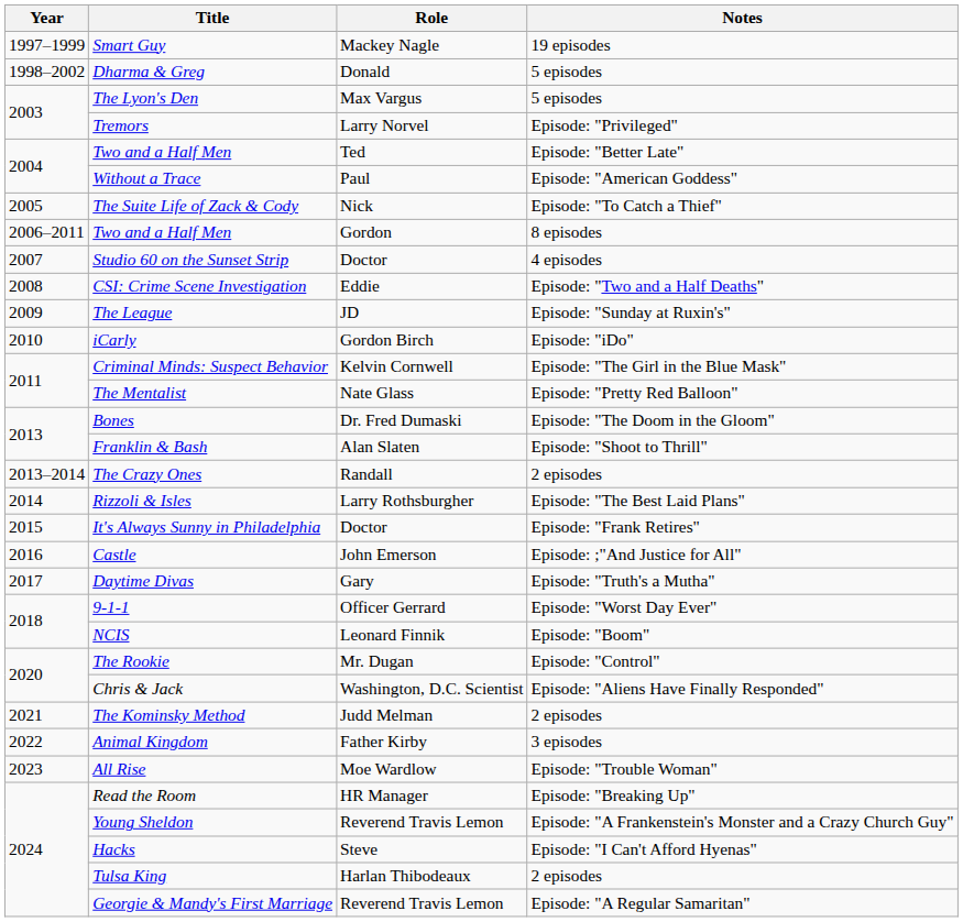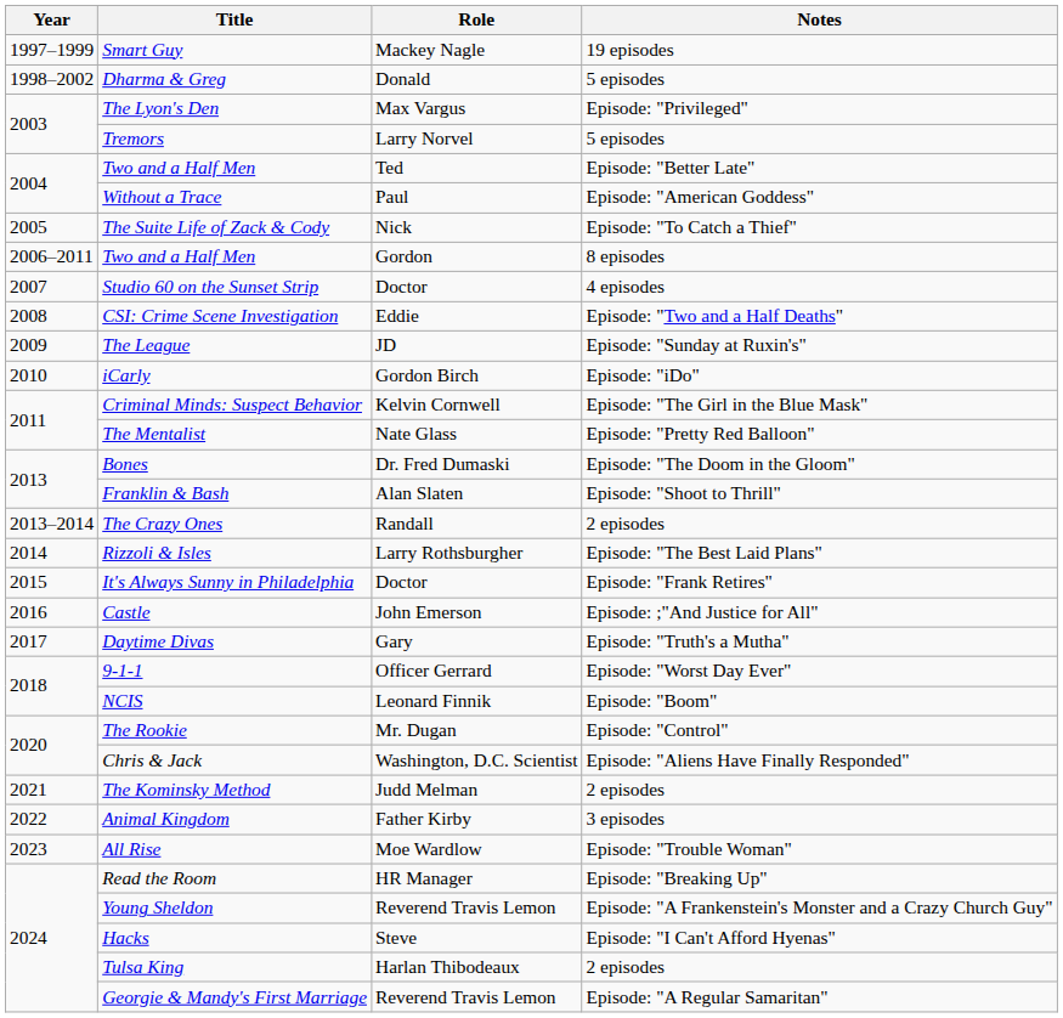The Lyon's Den | Notes: 5 episodes -> Episode: "Privileged"
Tremors | Notes: Episode: "Privileged" -> 5 episodes
